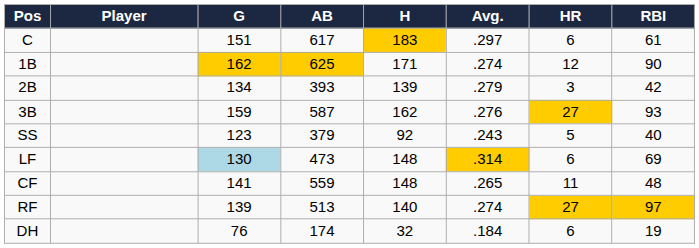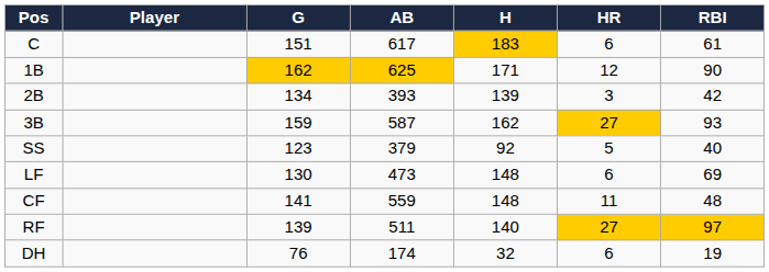- column: Avg. | .297 | .274 | .279 | .276 | .243 | .314 | .265 | .274 | .184
LF | G: lightblue background -> no background
RF | AB: 513 -> 511
